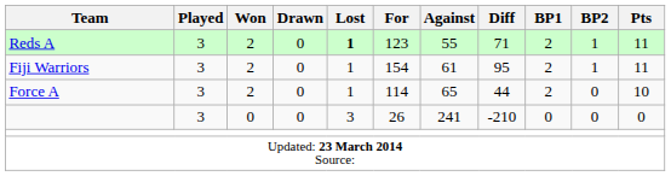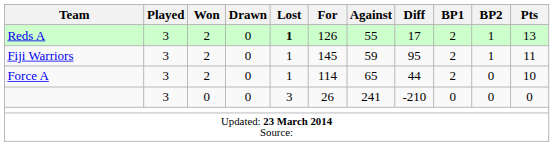Reds A | For: 123 -> 126
Reds A | Diff: 71 -> 17
Reds A | Pts: 11 -> 13
Fiji Warriors | For: 154 -> 145
Fiji Warriors | Against: 61 -> 59
